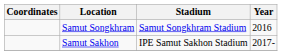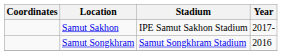rows swapped: Samut Songkhram <-> Samut Sakhon
